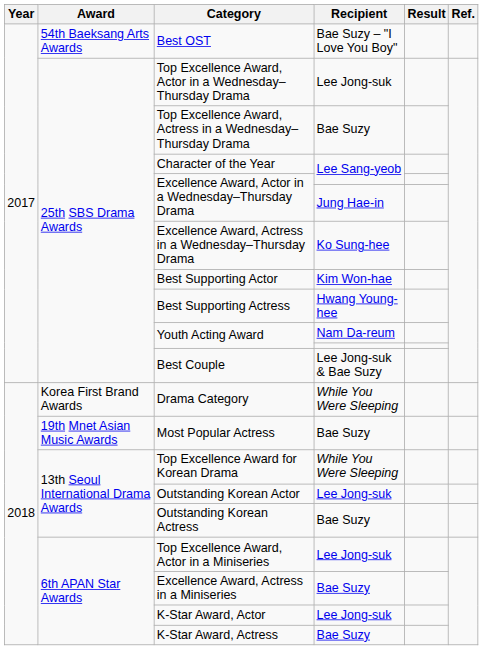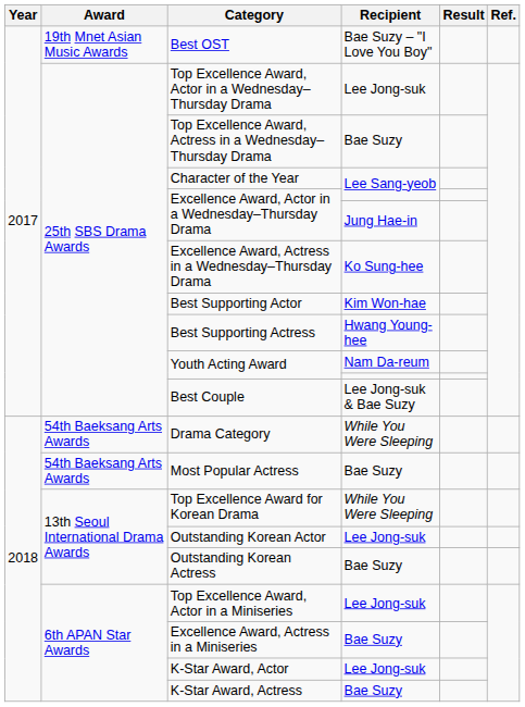Best OST | Award: 54th Baeksang Arts Awards -> 19th Mnet Asian Music Awards
Drama Category | Award: Korea First Brand Awards -> 54th Baeksang Arts Awards
Most Popular Actress | Award: 19th Mnet Asian Music Awards -> 54th Baeksang Arts Awards
